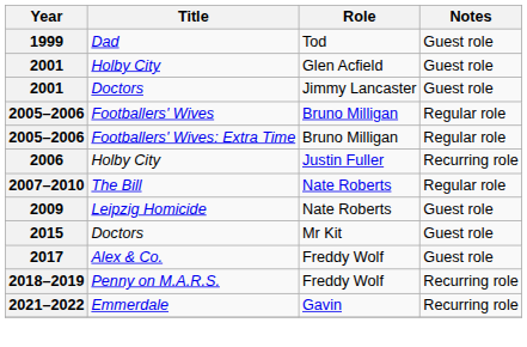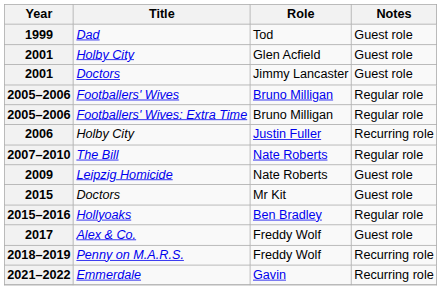+ row: 2015–2016 | Hollyoaks | Ben Bradley | Regular role
